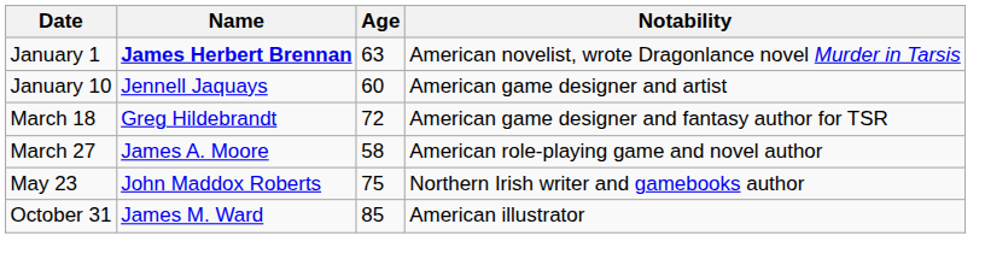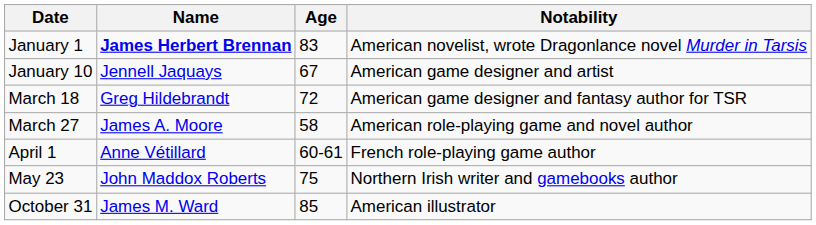January 1 | Age: 63 -> 83
January 10 | Age: 60 -> 67
+ row: April 1 | Anne Vétillard | 60-61 | French role-playing game author
